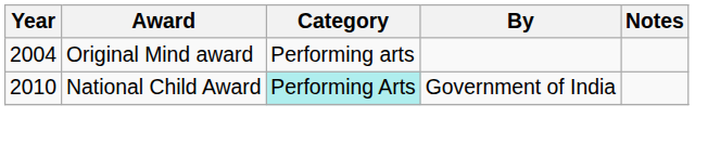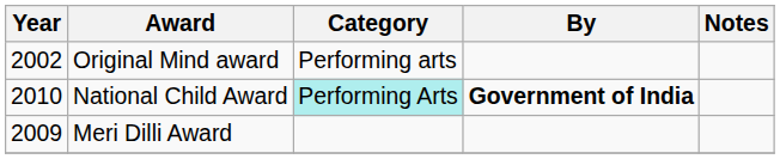Original Mind award | Year: 2004 -> 2002
National Child Award | By: normal -> bold
+ row: 2009 | Meri Dilli Award
